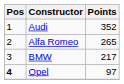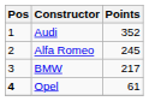Alfa Romeo | Points: 265 -> 245
Opel | Points: 97 -> 61
